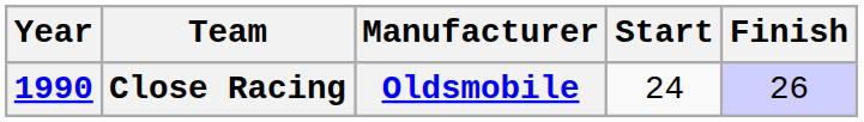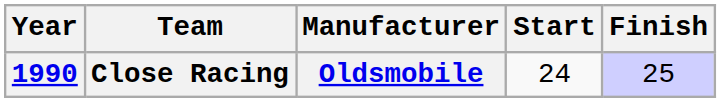Close Racing | Finish: 26 -> 25
